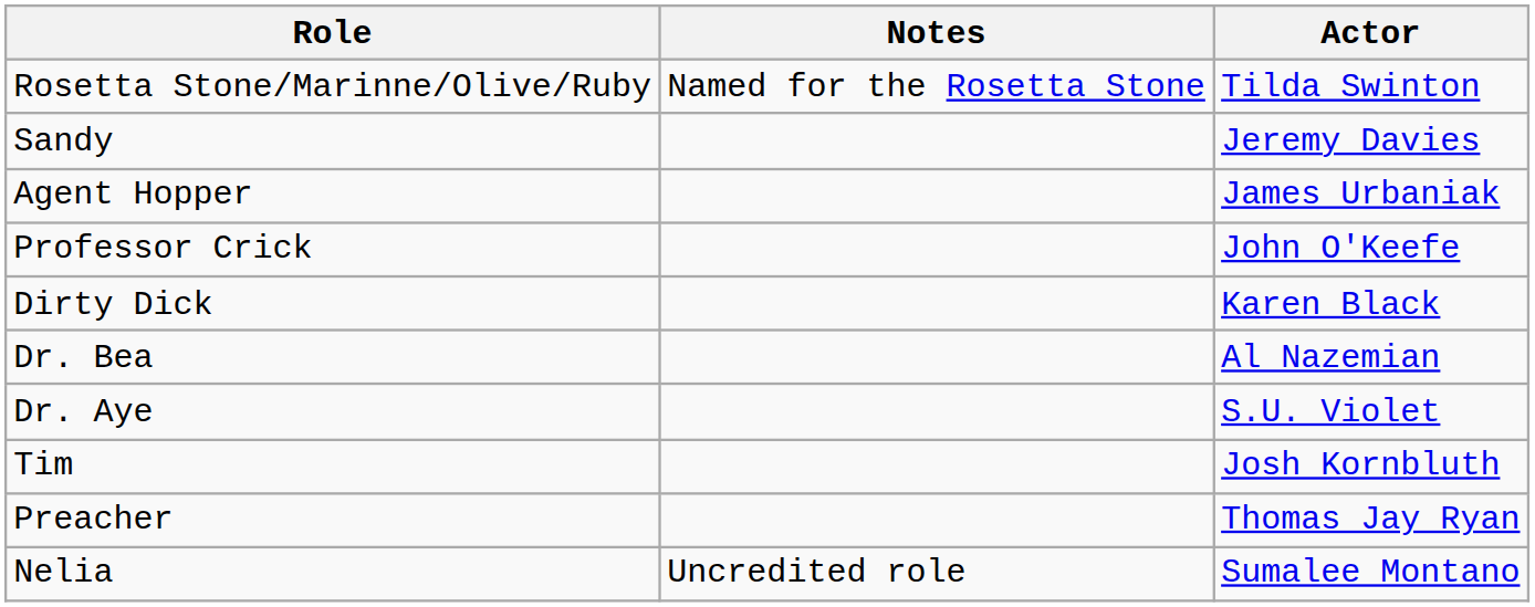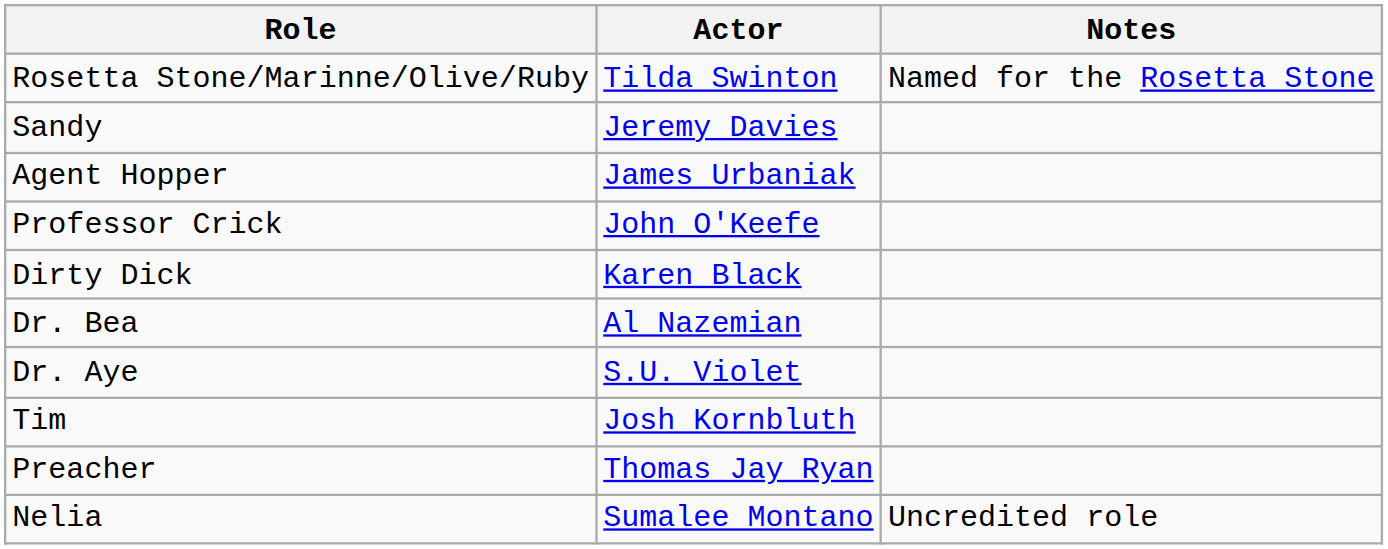columns swapped: Actor <-> Notes
